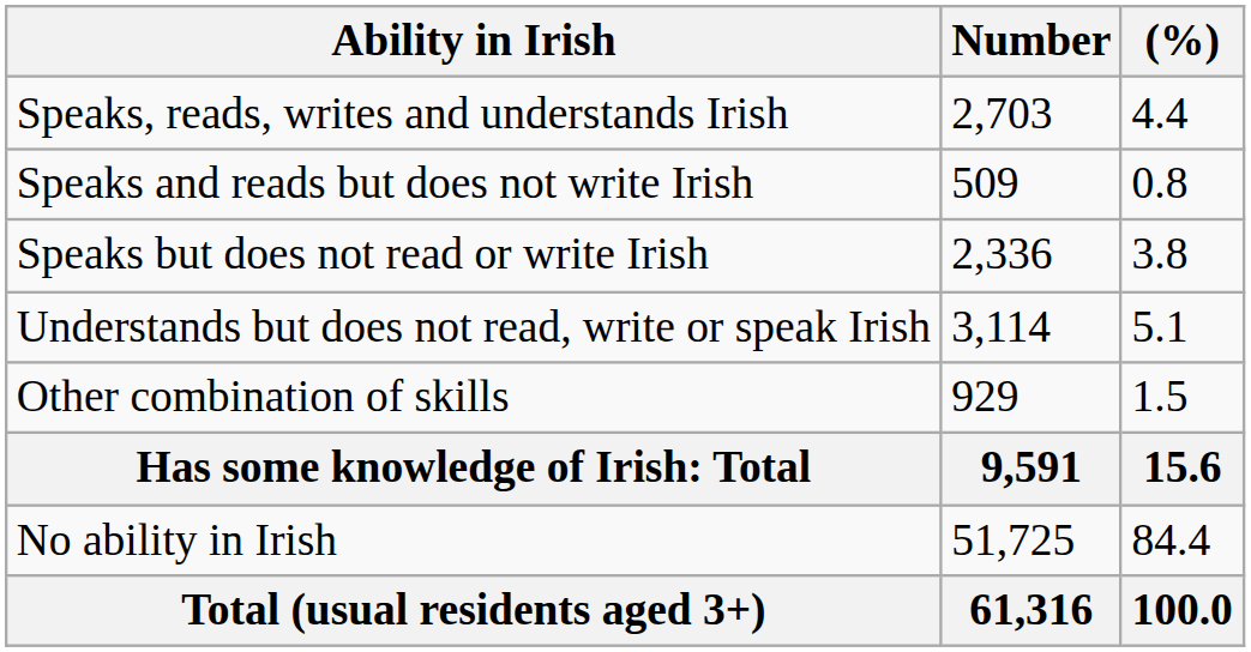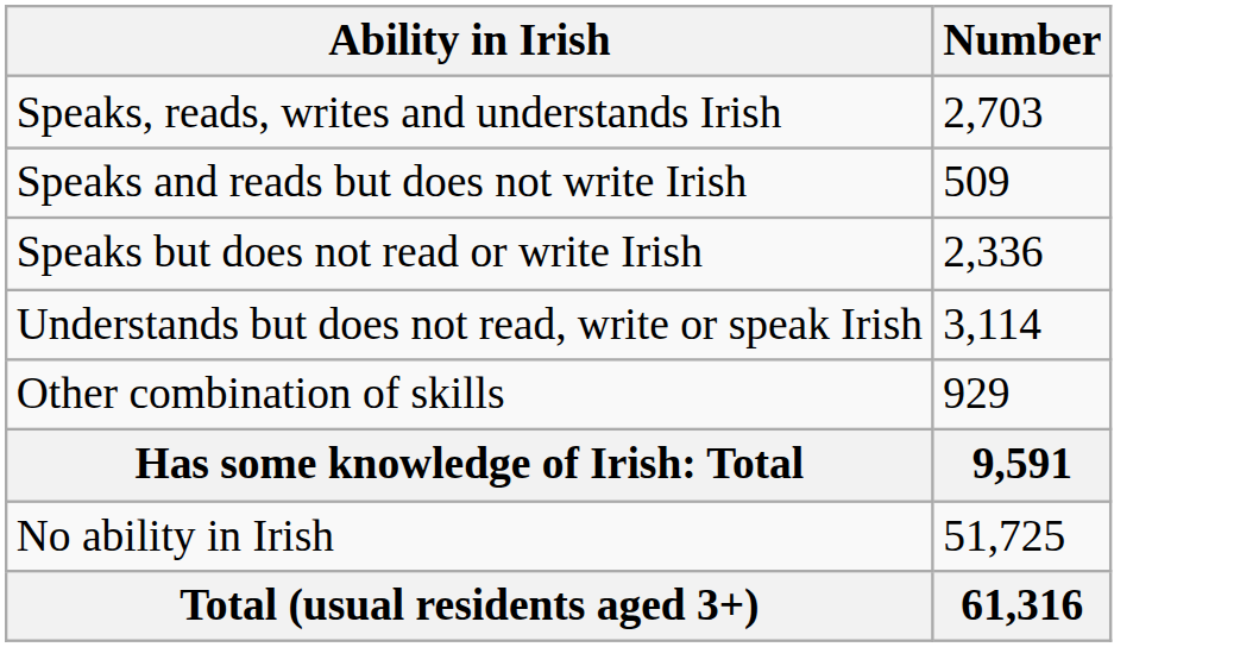- column: (%) | 4.4 | 0.8 | 3.8 | 5.1 | 1.5 | 15.6 | 84.4 | 100.0
